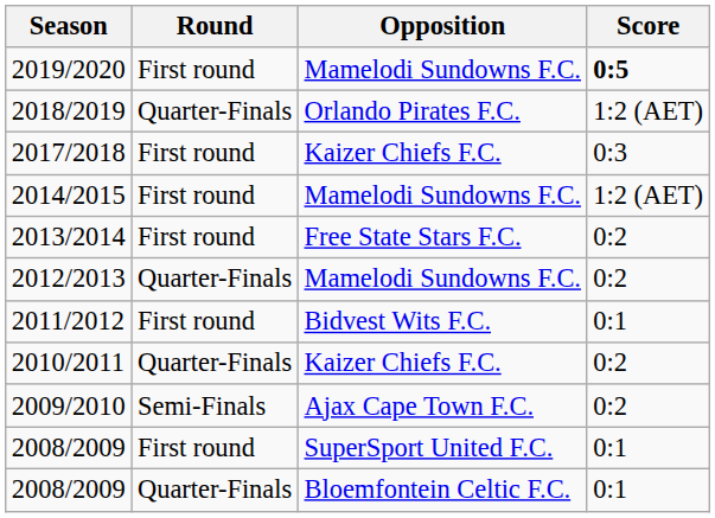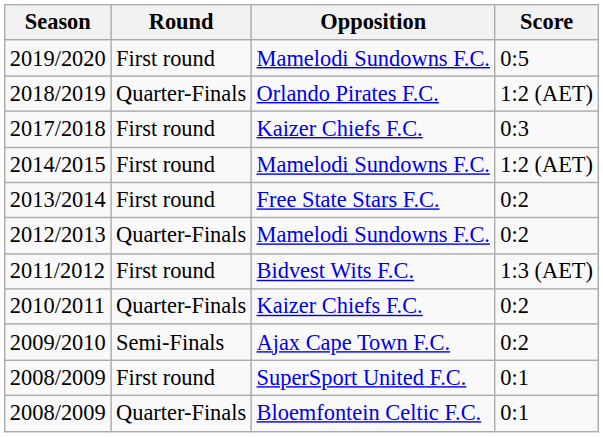2019/2020 | Score: bold -> normal
2011/2012 | Score: 0:1 -> 1:3 (AET)
